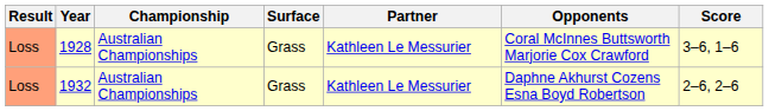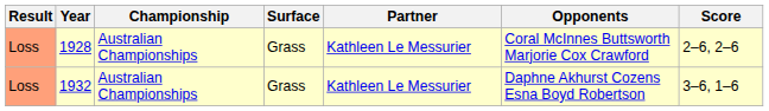1928 | Score: 3–6, 1–6 -> 2–6, 2–6
1932 | Score: 2–6, 2–6 -> 3–6, 1–6
